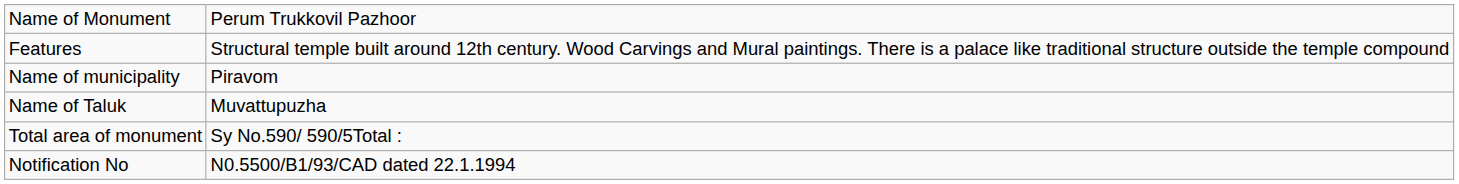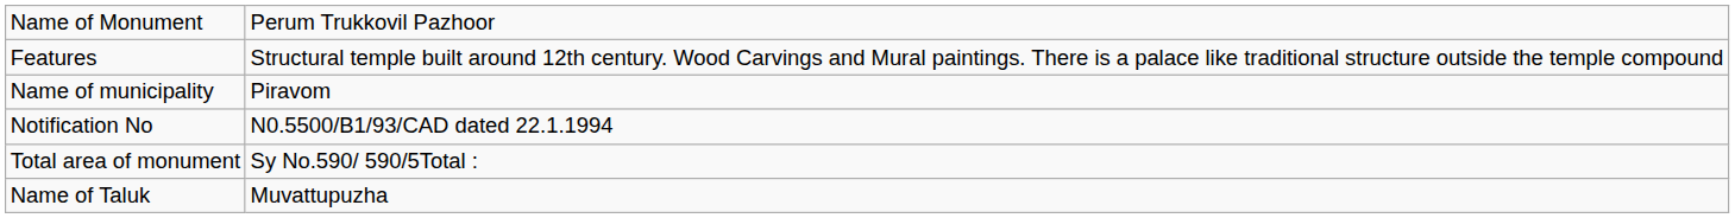rows swapped: Name of Taluk <-> Notification No
